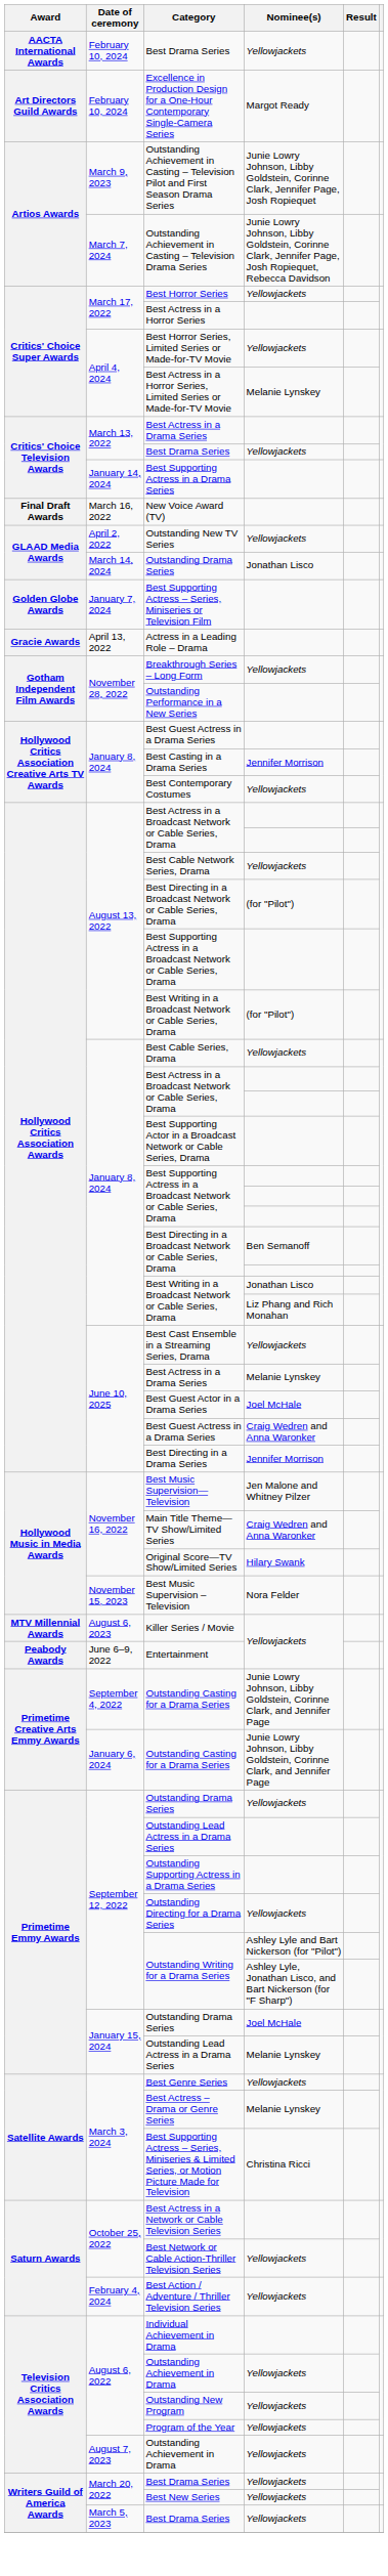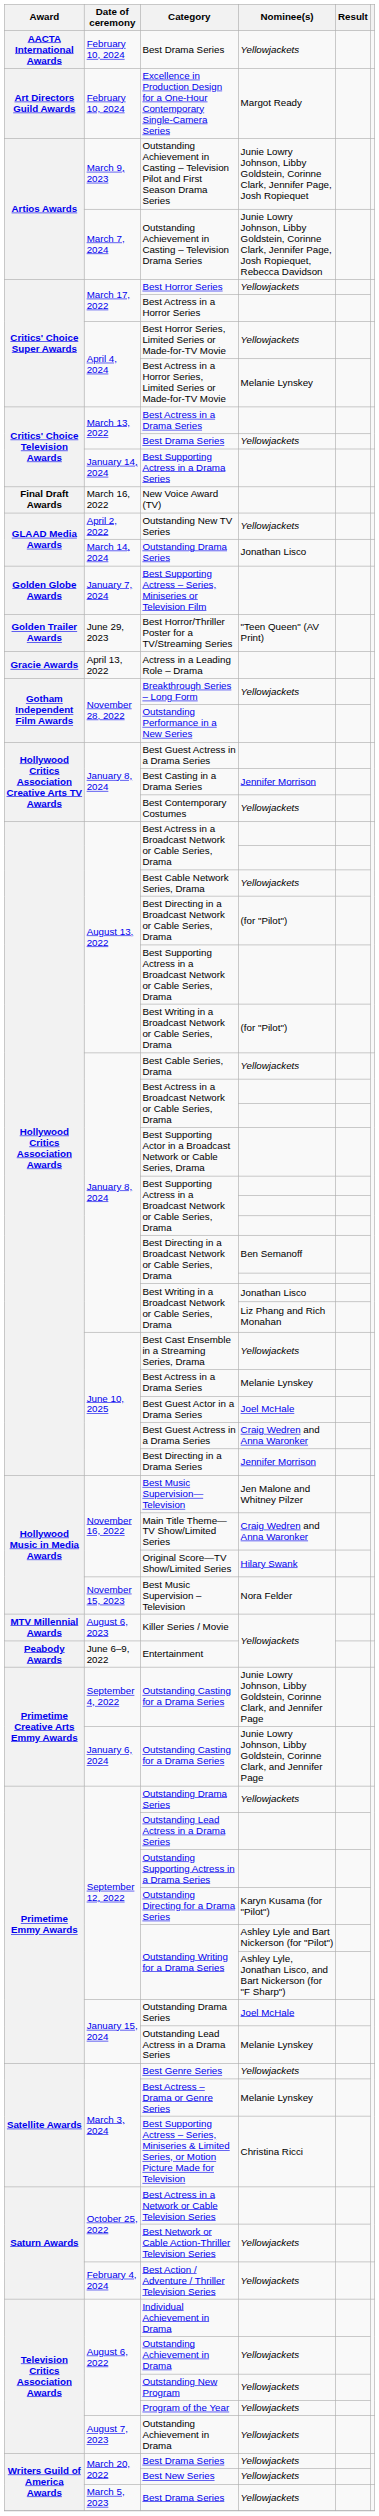+ row: Golden Trailer Awards | June 29, 2023 | Best Horror/Thriller Poster for a TV/Streaming Series | "Teen Queen" (AV Print)
Outstanding Directing for a Drama Series | Nominee(s): Yellowjackets -> Karyn Kusama (for "Pilot")
